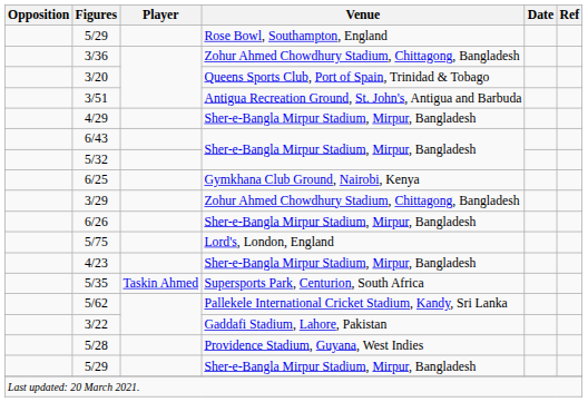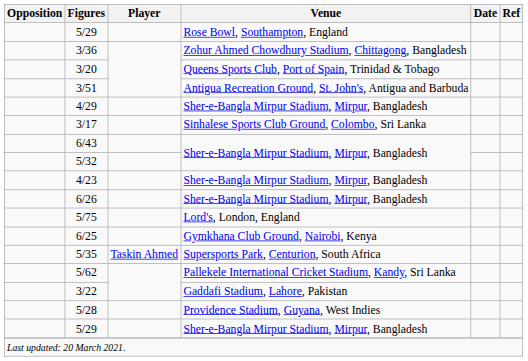+ row: 3/17 | Sinhalese Sports Club Ground, Colombo, Sri Lanka
rows swapped: 6/25 <-> 4/23
- row: 3/29 | Zohur Ahmed Chowdhury Stadium, Chittagong, Bangladesh
